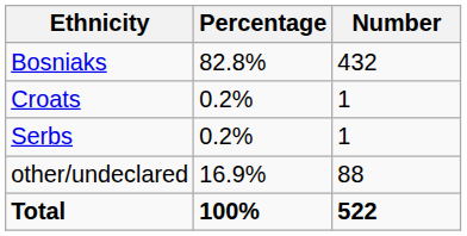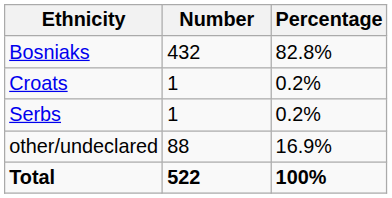columns swapped: Number <-> Percentage
